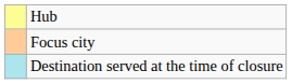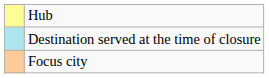rows swapped: Focus city <-> Destination served at the time of closure
